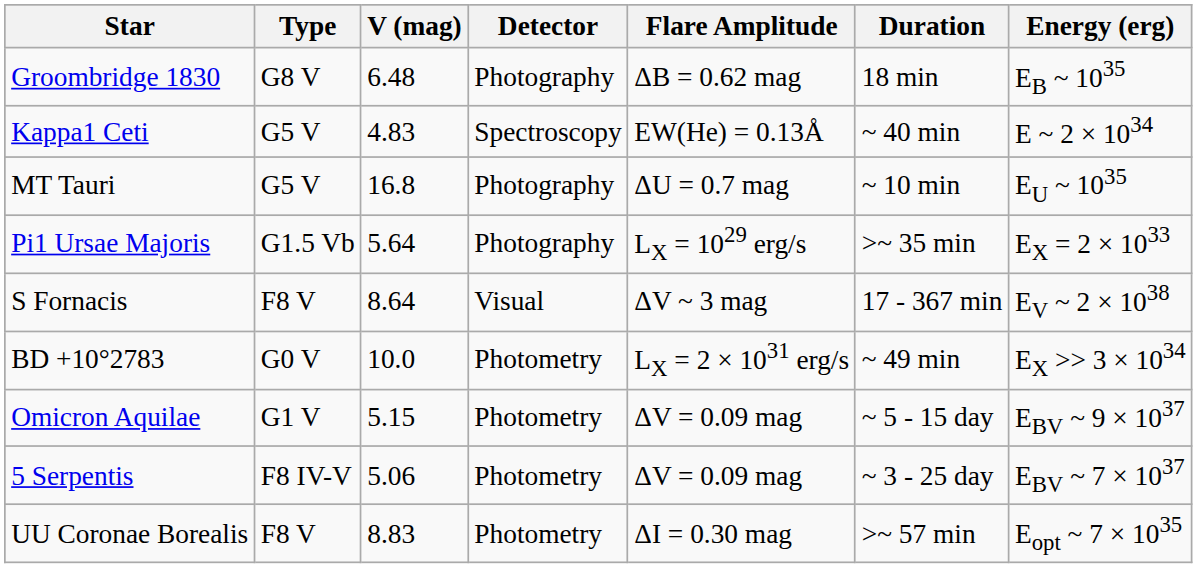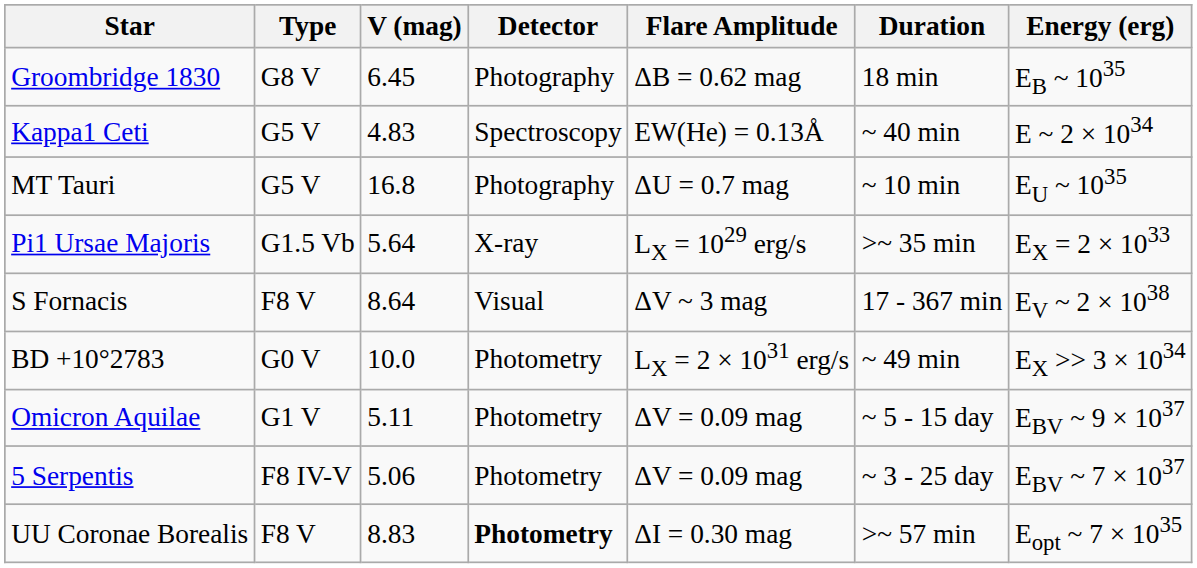Groombridge 1830 | V (mag): 6.48 -> 6.45
Pi1 Ursae Majoris | Detector: Photography -> X-ray
Omicron Aquilae | V (mag): 5.15 -> 5.11
UU Coronae Borealis | Detector: normal -> bold
